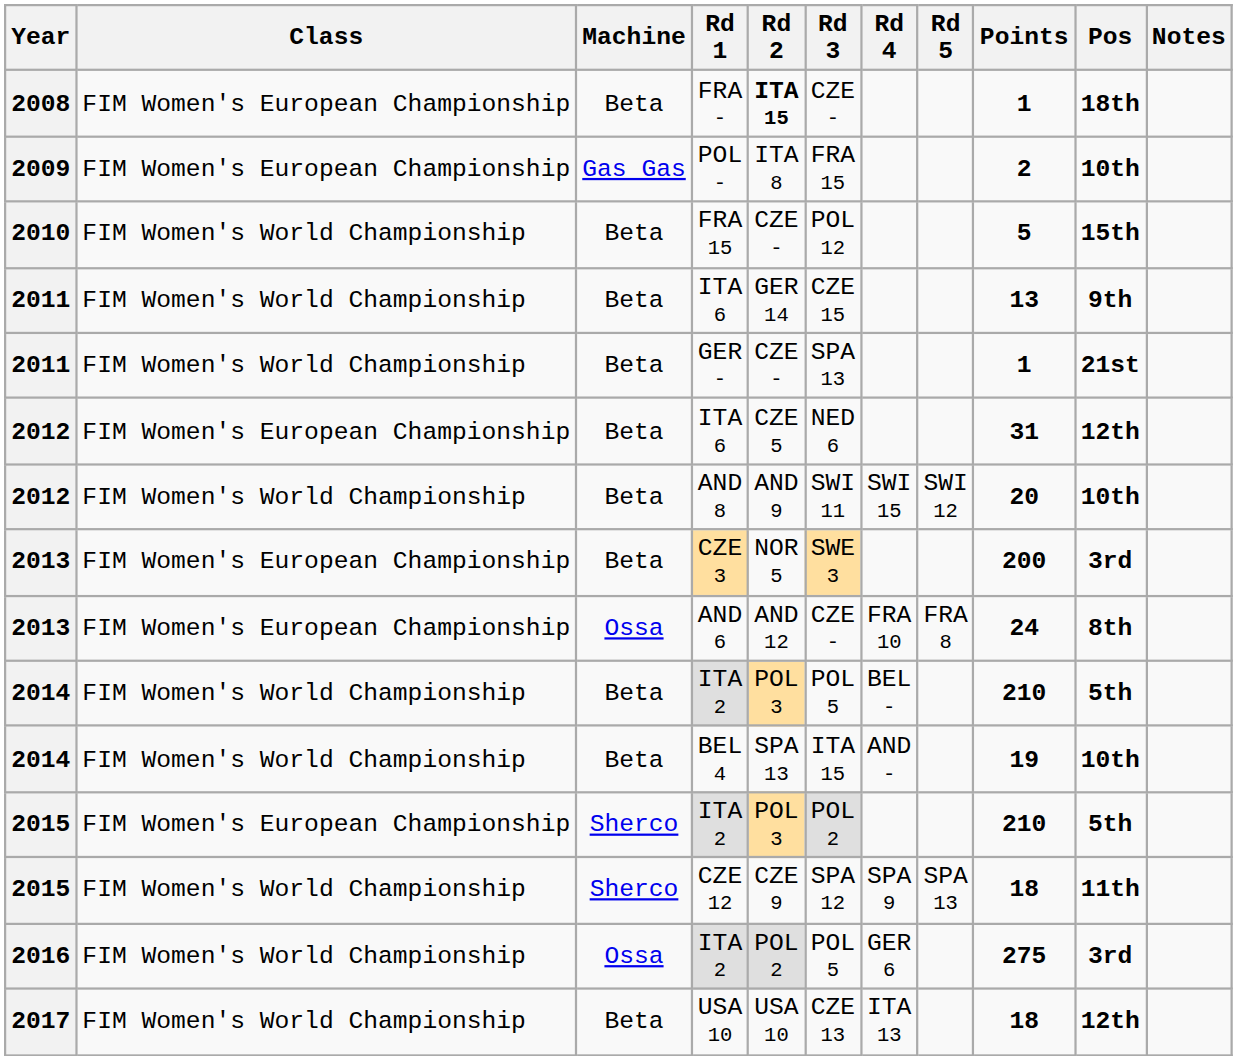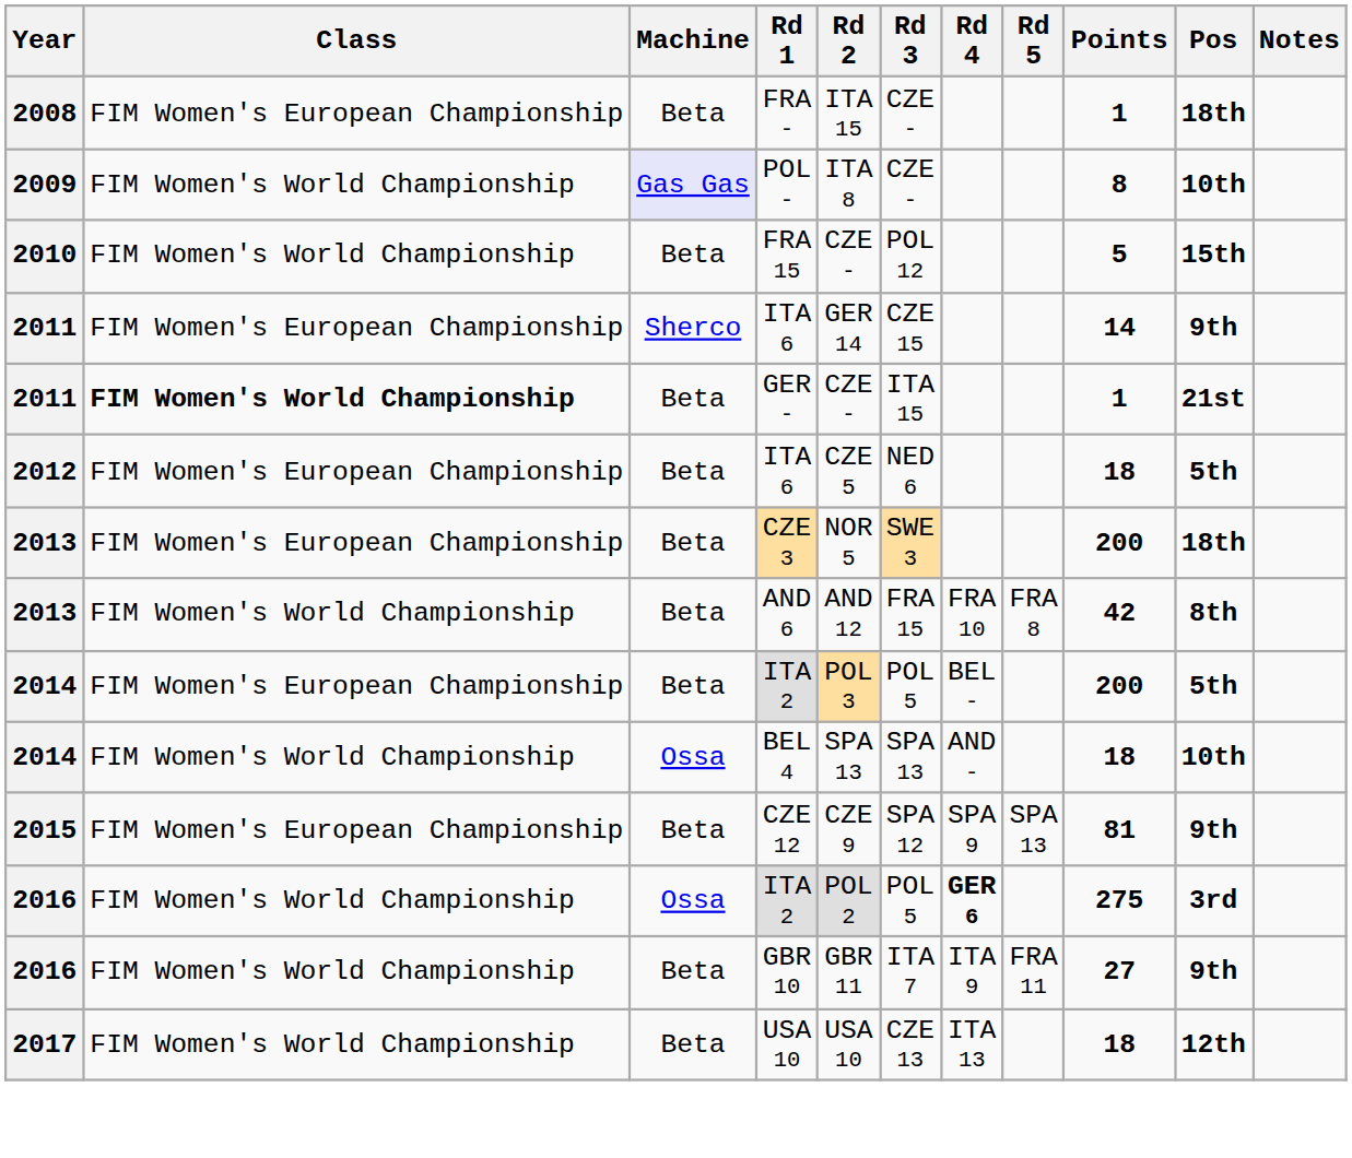FRA - | Rd 2: bold -> normal
POL - | Class: FIM Women's European Championship -> FIM Women's World Championship
POL - | Machine: no background -> lavender background
POL - | Rd 3: FRA 15 -> CZE -
POL - | Points: 2 -> 8
2011 / ITA 6 | Class: FIM Women's World Championship -> FIM Women's European Championship
2011 / ITA 6 | Machine: Beta -> Sherco
2011 / ITA 6 | Points: 13 -> 14
GER - | Class: normal -> bold
GER - | Rd 3: SPA 13 -> ITA 15
2012 / ITA 6 | Points: 31 -> 18
2012 / ITA 6 | Pos: 12th -> 5th
- row: 2012 | FIM Women's World Championship | Beta | AND 8 | AND 9 | SWI 11 | SWI 15 | SWI 12 | 20 | 10th
CZE 3 | Pos: 3rd -> 18th
AND 6 | Class: FIM Women's European Championship -> FIM Women's World Championship
AND 6 | Machine: Ossa -> Beta
AND 6 | Rd 3: CZE - -> FRA 15
AND 6 | Points: 24 -> 42
2014 / ITA 2 | Class: FIM Women's World Championship -> FIM Women's European Championship
2014 / ITA 2 | Points: 210 -> 200
BEL 4 | Machine: Beta -> Ossa
BEL 4 | Rd 3: ITA 15 -> SPA 13
BEL 4 | Points: 19 -> 18
- row: 2015 | FIM Women's European Championship | Sherco | ITA 2 | POL 3 | POL 2 | 210 | 5th
CZE 12 | Class: FIM Women's World Championship -> FIM Women's European Championship
CZE 12 | Machine: Sherco -> Beta
CZE 12 | Points: 18 -> 81
CZE 12 | Pos: 11th -> 9th
2016 / ITA 2 | Rd 4: normal -> bold
+ row: 2016 | FIM Women's World Championship | Beta | GBR 10 | GBR 11 | ITA 7 | ITA 9 | FRA 11 | 27 | 9th
